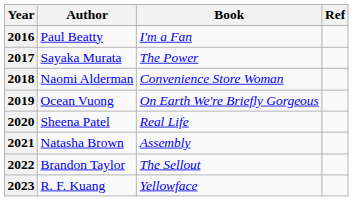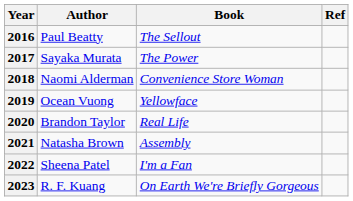2016 | Book: I'm a Fan -> The Sellout
2019 | Book: On Earth We're Briefly Gorgeous -> Yellowface
2020 | Author: Sheena Patel -> Brandon Taylor
2022 | Author: Brandon Taylor -> Sheena Patel
2022 | Book: The Sellout -> I'm a Fan
2023 | Book: Yellowface -> On Earth We're Briefly Gorgeous
